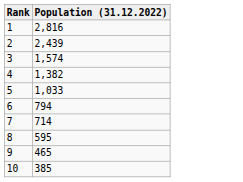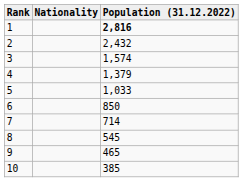+ column: Nationality
1 | Population (31.12.2022): normal -> bold
2 | Population (31.12.2022): 2,439 -> 2,432
4 | Population (31.12.2022): 1,382 -> 1,379
6 | Population (31.12.2022): 794 -> 850
8 | Population (31.12.2022): 595 -> 545
